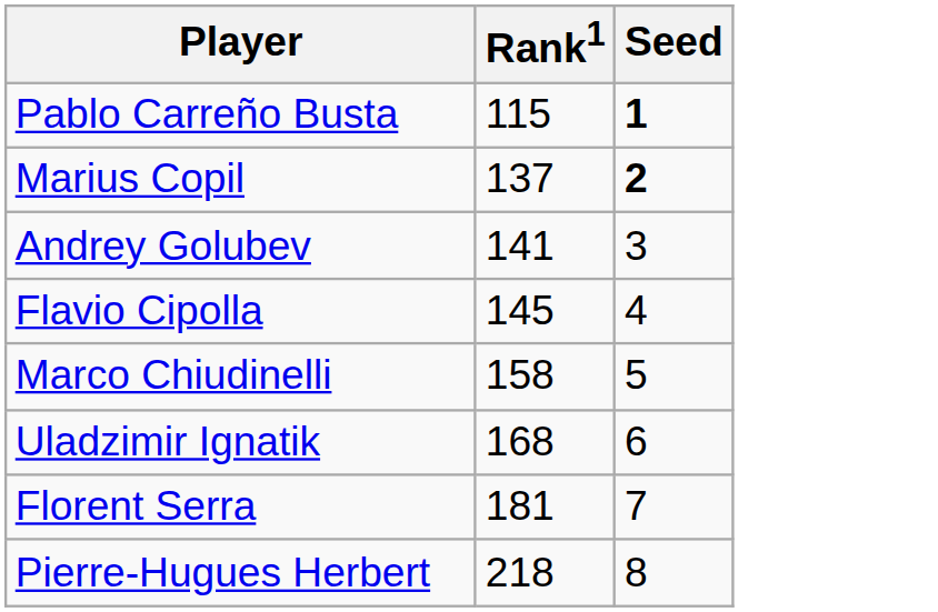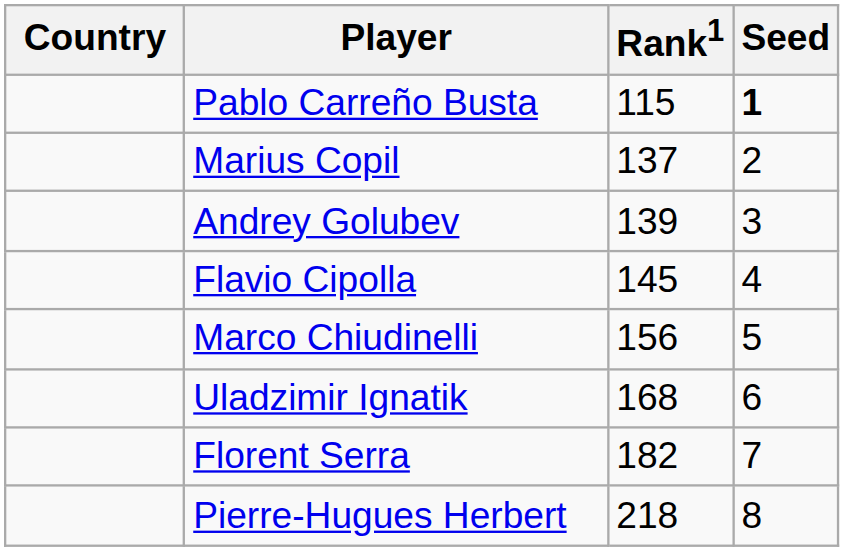+ column: Country
Marius Copil | Seed: bold -> normal
Andrey Golubev | Rank1: 141 -> 139
Marco Chiudinelli | Rank1: 158 -> 156
Florent Serra | Rank1: 181 -> 182
